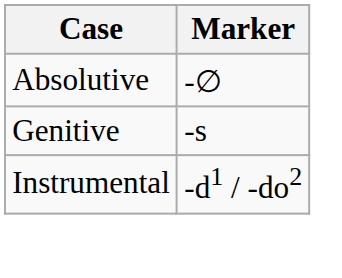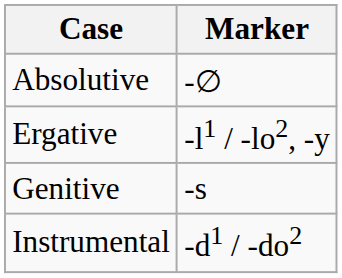+ row: Ergative | -l1 / -lo2, -y
